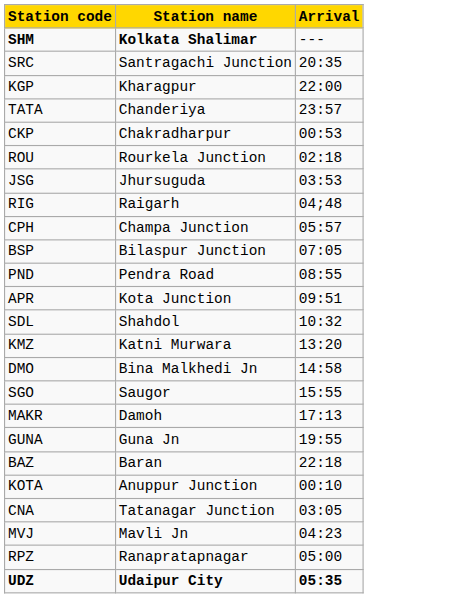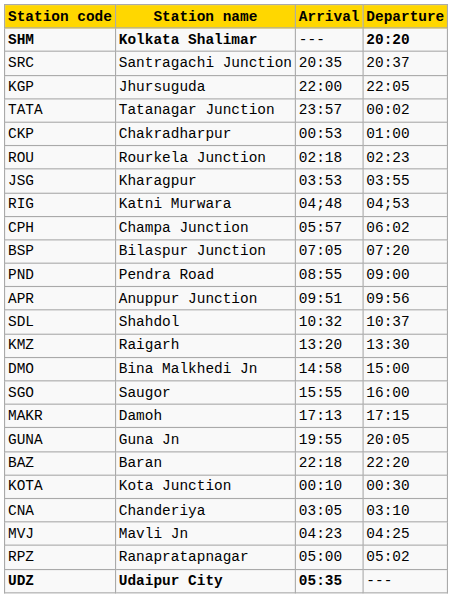+ column: Departure | 20:20 | 20:37 | 22:05 | 00:02 | 01:00 | 02:23 | 03:55 | 04;53 | 06:02 | 07:20 | 09:00 | 09:56 | 10:37 | 13:30 | 15:00 | 16:00 | 17:15 | 20:05 | 22:20 | 00:30 | 03:10 | 04:25 | 05:02 | ---
KGP | Station name: Kharagpur -> Jhursuguda
TATA | Station name: Chanderiya -> Tatanagar Junction
JSG | Station name: Jhursuguda -> Kharagpur
RIG | Station name: Raigarh -> Katni Murwara
APR | Station name: Kota Junction -> Anuppur Junction
KMZ | Station name: Katni Murwara -> Raigarh
KOTA | Station name: Anuppur Junction -> Kota Junction
CNA | Station name: Tatanagar Junction -> Chanderiya
